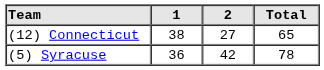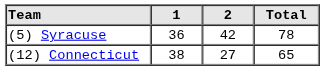rows swapped: (12) Connecticut <-> (5) Syracuse
